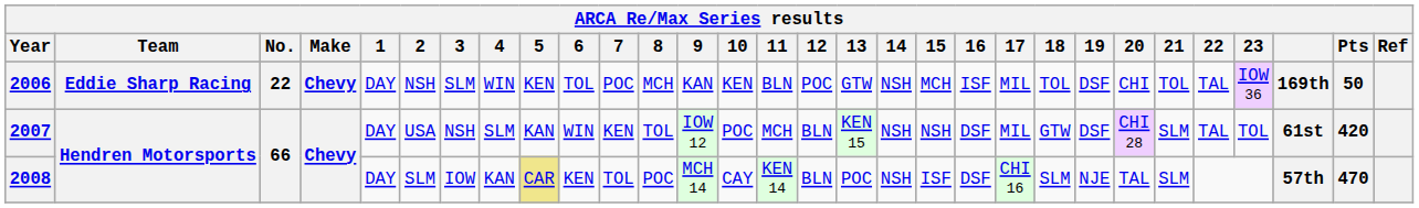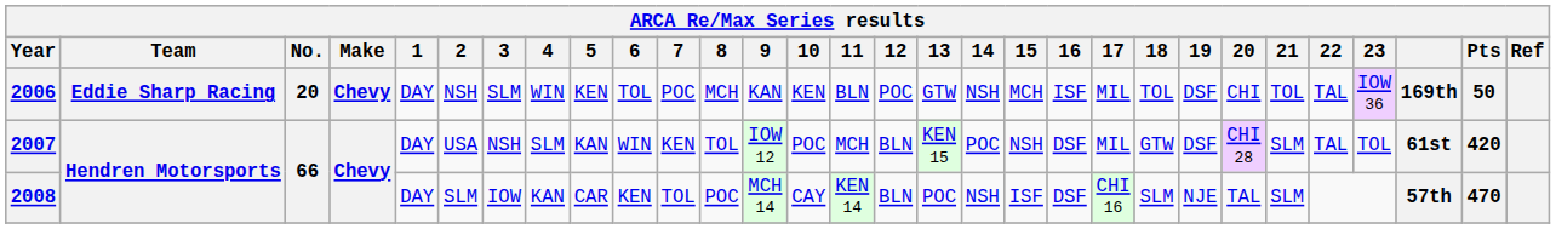2006 | No.: 22 -> 20
2007 | 14: NSH -> POC
2008 | 5: khaki background -> no background
